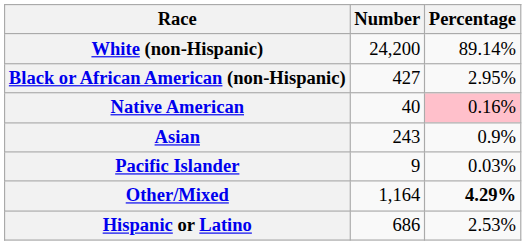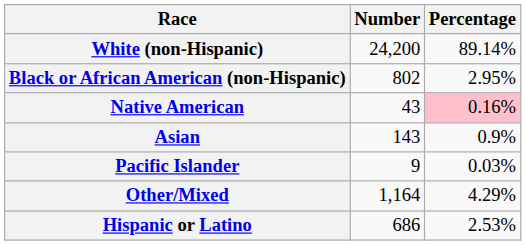Black or African American (non-Hispanic) | Number: 427 -> 802
Native American | Number: 40 -> 43
Asian | Number: 243 -> 143
Other/Mixed | Percentage: bold -> normal
